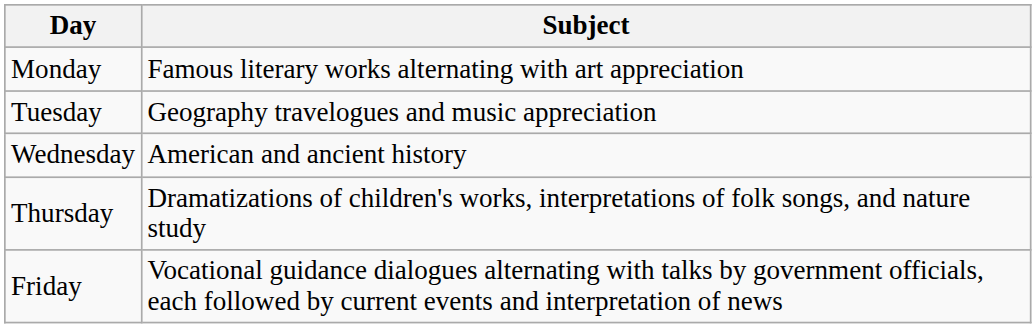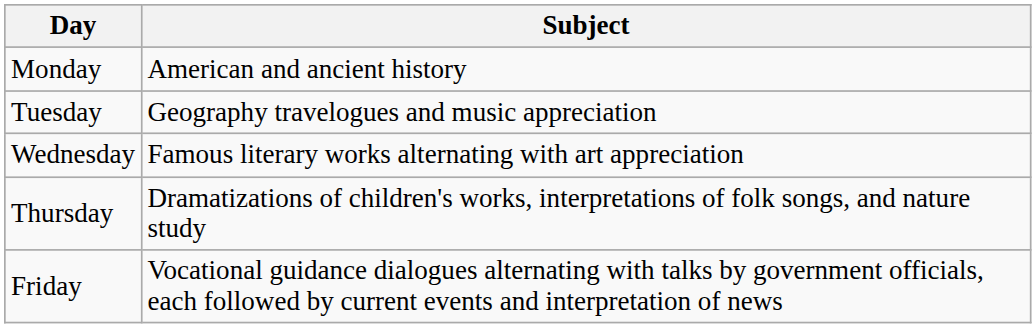Monday | Subject: Famous literary works alternating with art appreciation -> American and ancient history
Wednesday | Subject: American and ancient history -> Famous literary works alternating with art appreciation
